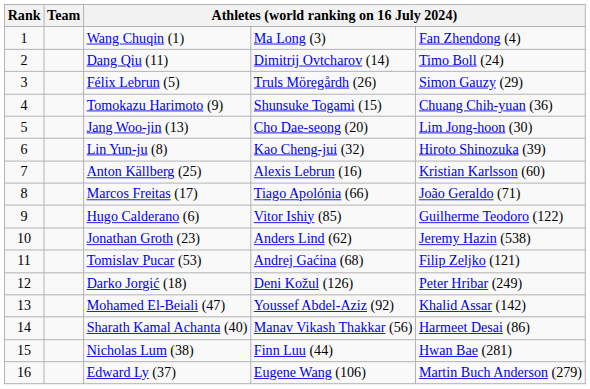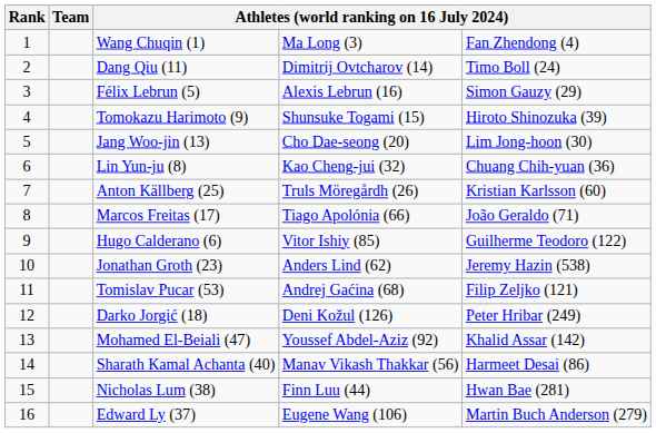Félix Lebrun (5) | column 4: Truls Möregårdh (26) -> Alexis Lebrun (16)
Tomokazu Harimoto (9) | column 5: Chuang Chih-yuan (36) -> Hiroto Shinozuka (39)
Lin Yun-ju (8) | column 5: Hiroto Shinozuka (39) -> Chuang Chih-yuan (36)
Anton Källberg (25) | column 4: Alexis Lebrun (16) -> Truls Möregårdh (26)
